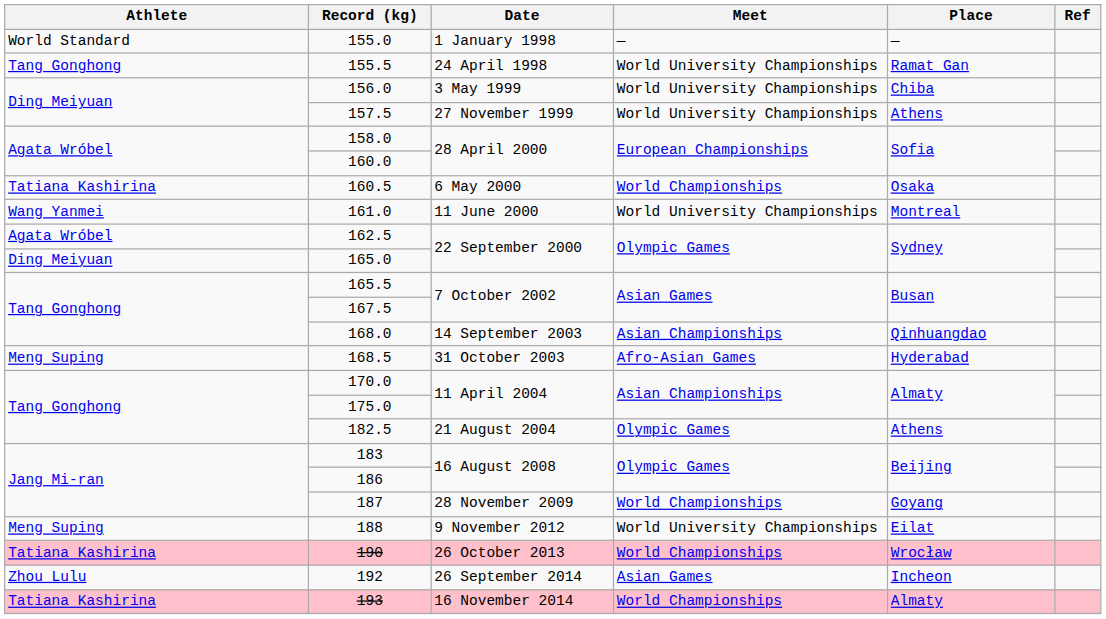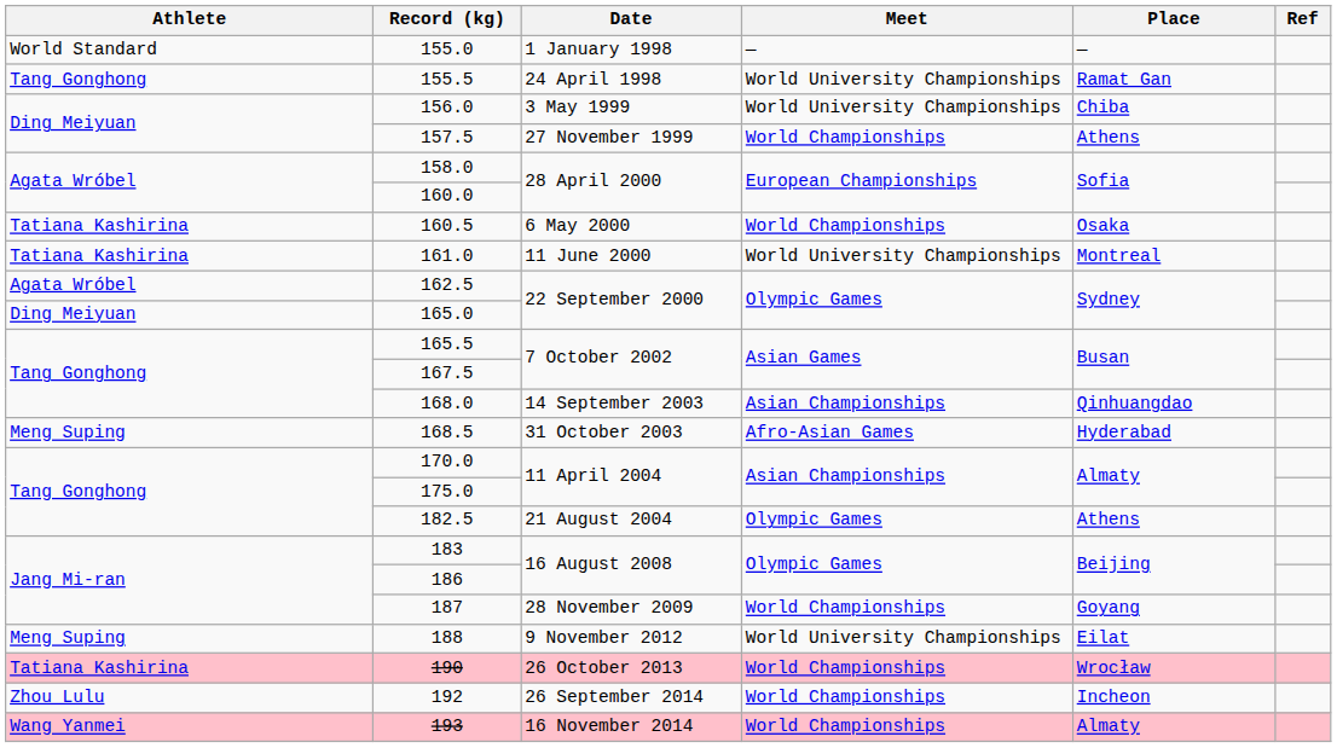157.5 | Meet: World University Championships -> World Championships
161.0 | Athlete: Wang Yanmei -> Tatiana Kashirina
192 | Meet: Asian Games -> World Championships
193 | Athlete: Tatiana Kashirina -> Wang Yanmei
